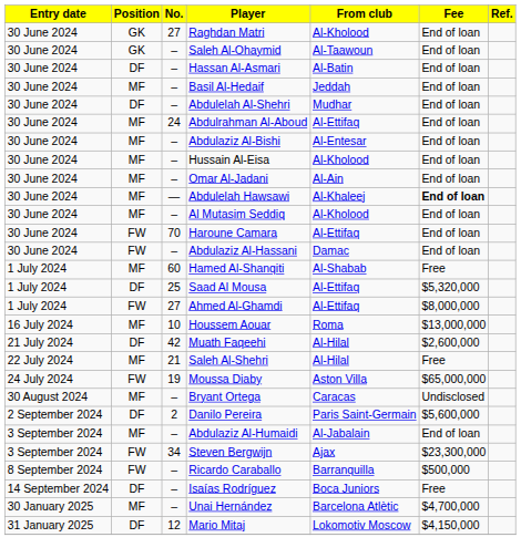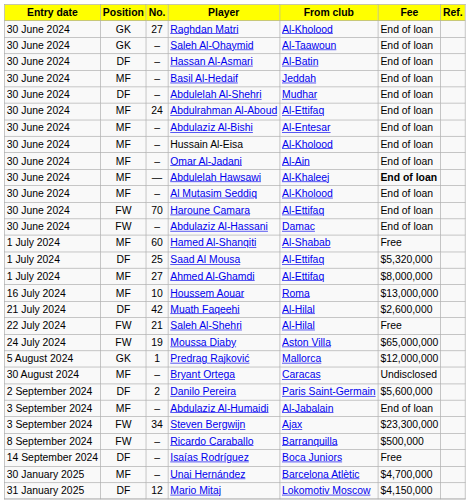Ahmed Al-Ghamdi | Position: FW -> MF
Saleh Al-Shehri | Position: MF -> FW
+ row: 5 August 2024 | GK | 1 | Predrag Rajković | Mallorca | $12,000,000
